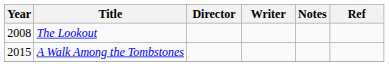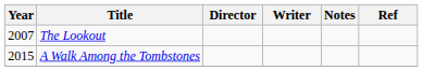The Lookout | Year: 2008 -> 2007
